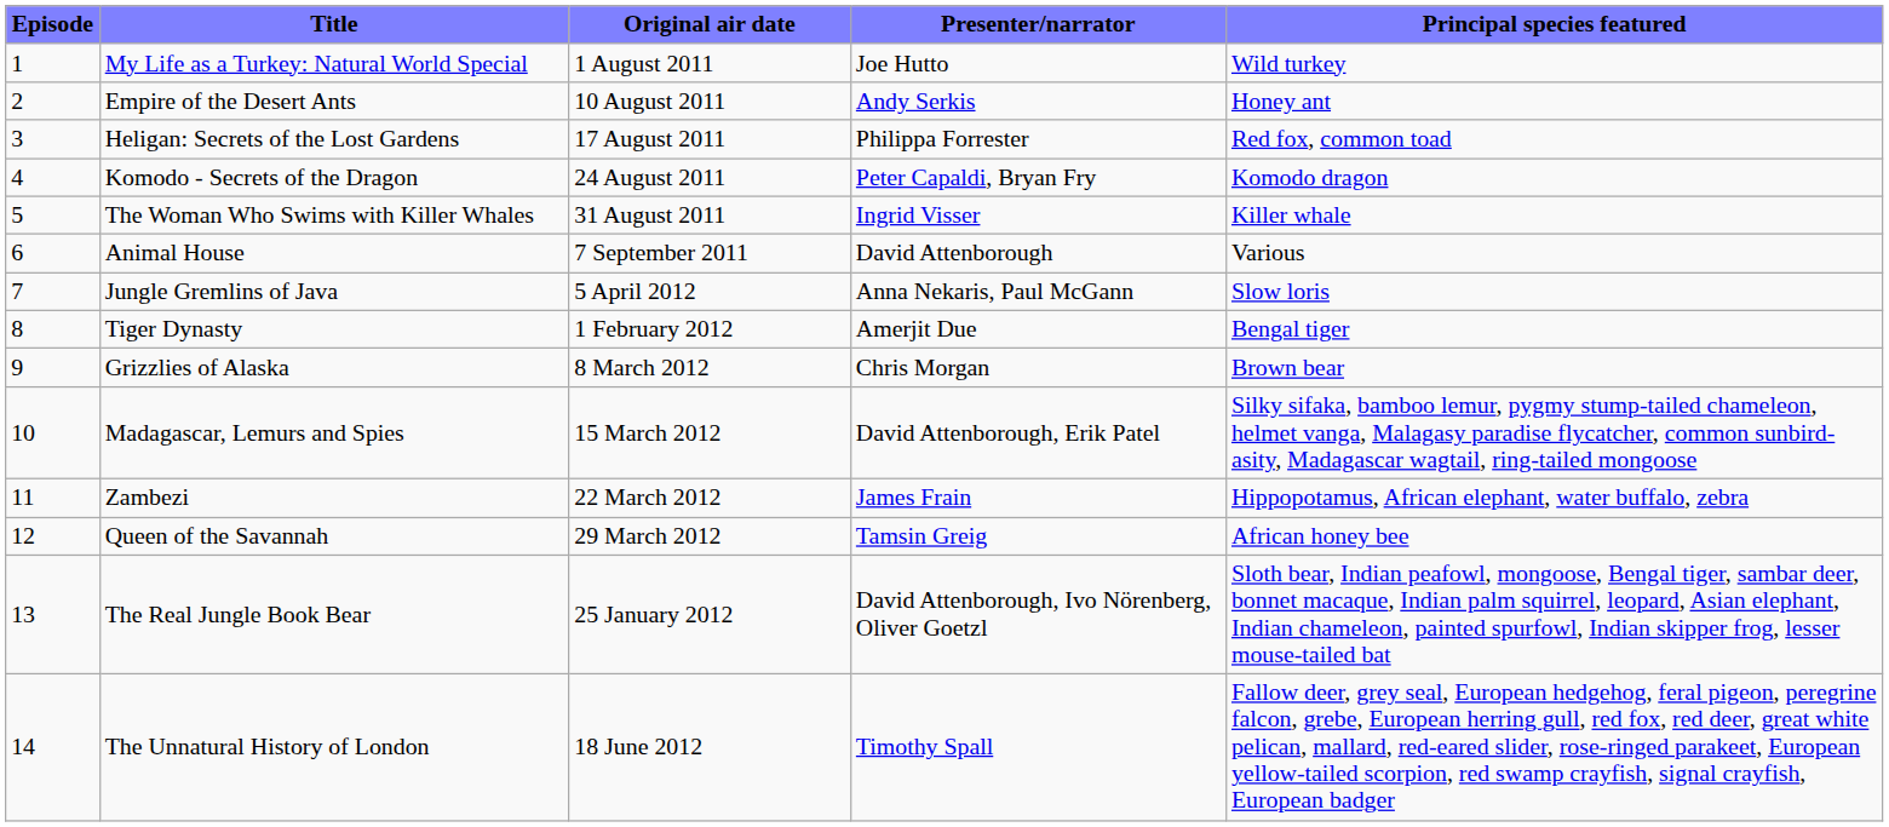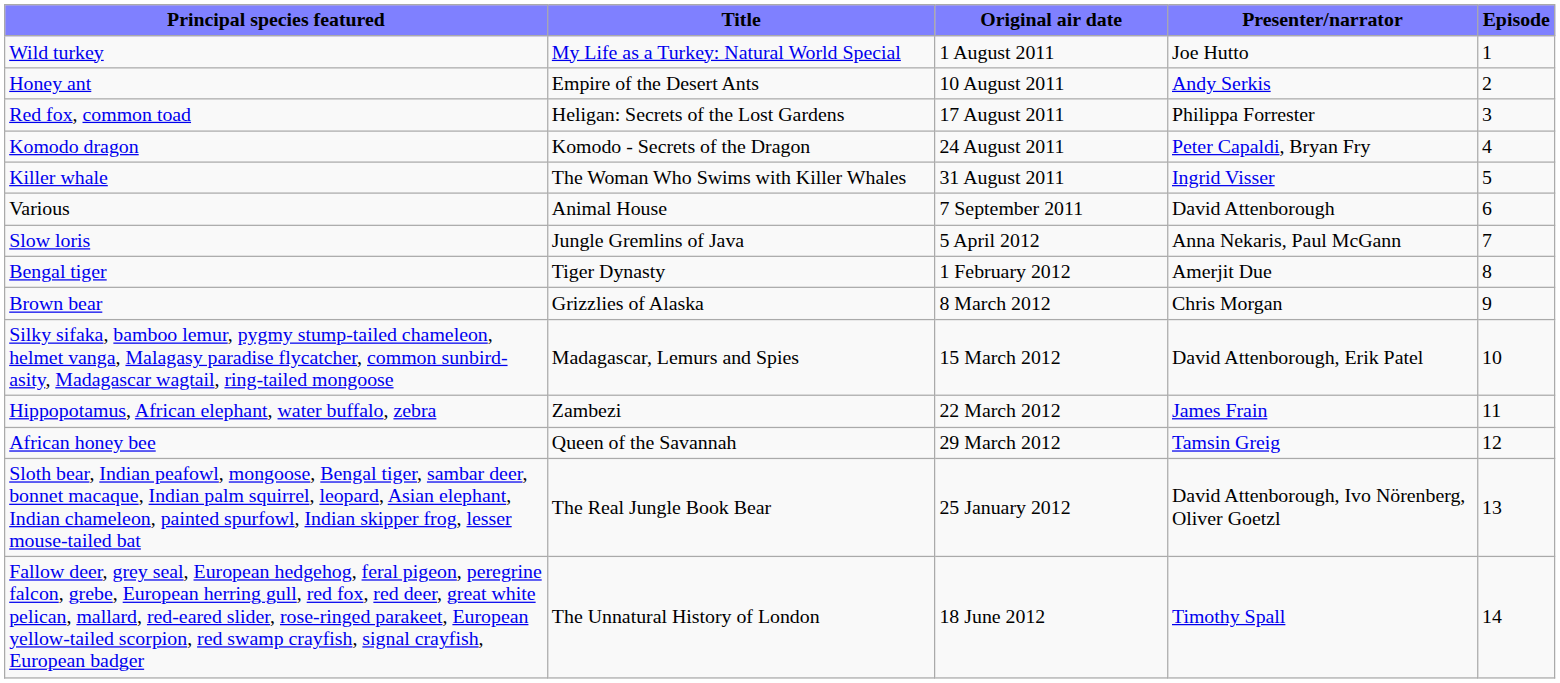columns swapped: Episode <-> Principal species featured
